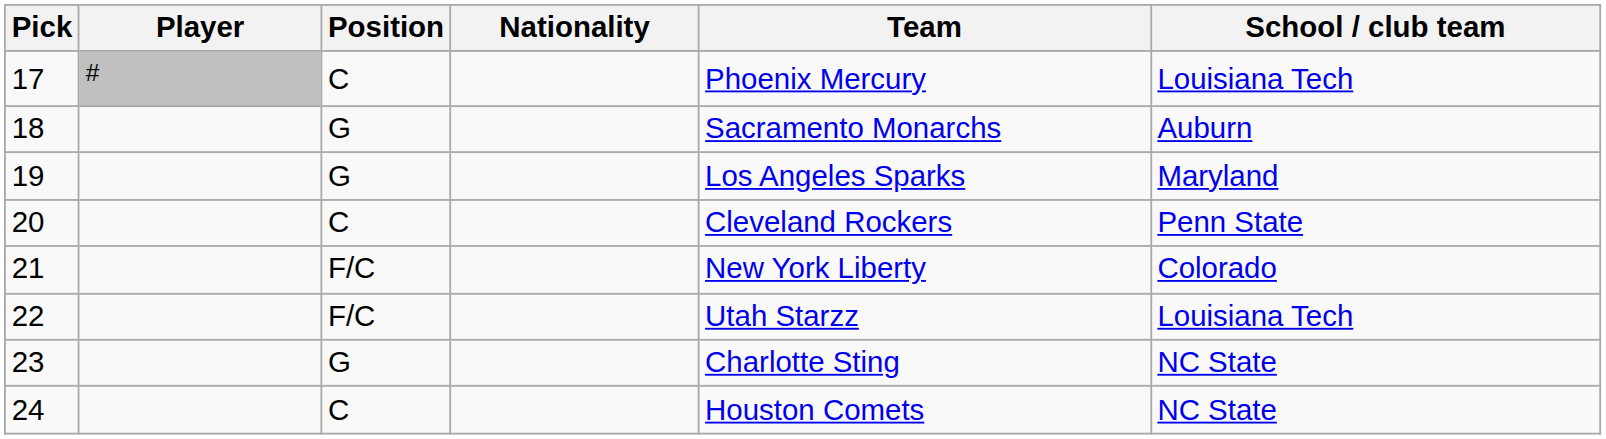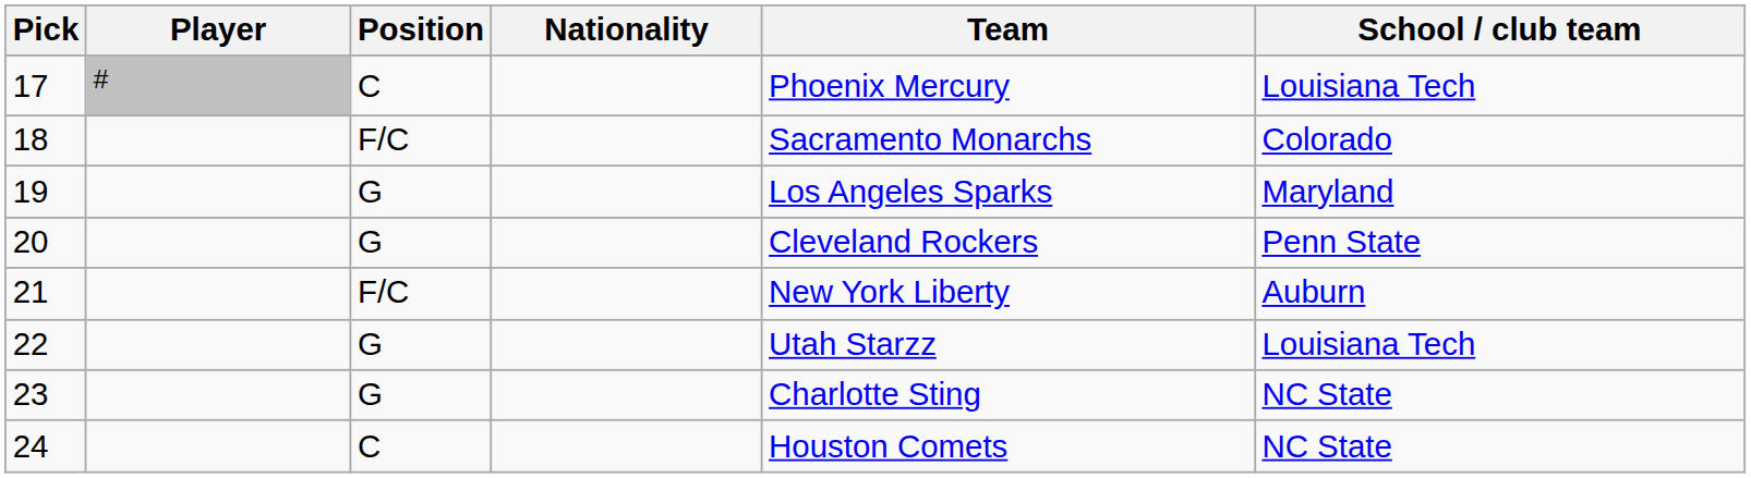18 | Position: G -> F/C
18 | School / club team: Auburn -> Colorado
20 | Position: C -> G
21 | School / club team: Colorado -> Auburn
22 | Position: F/C -> G
